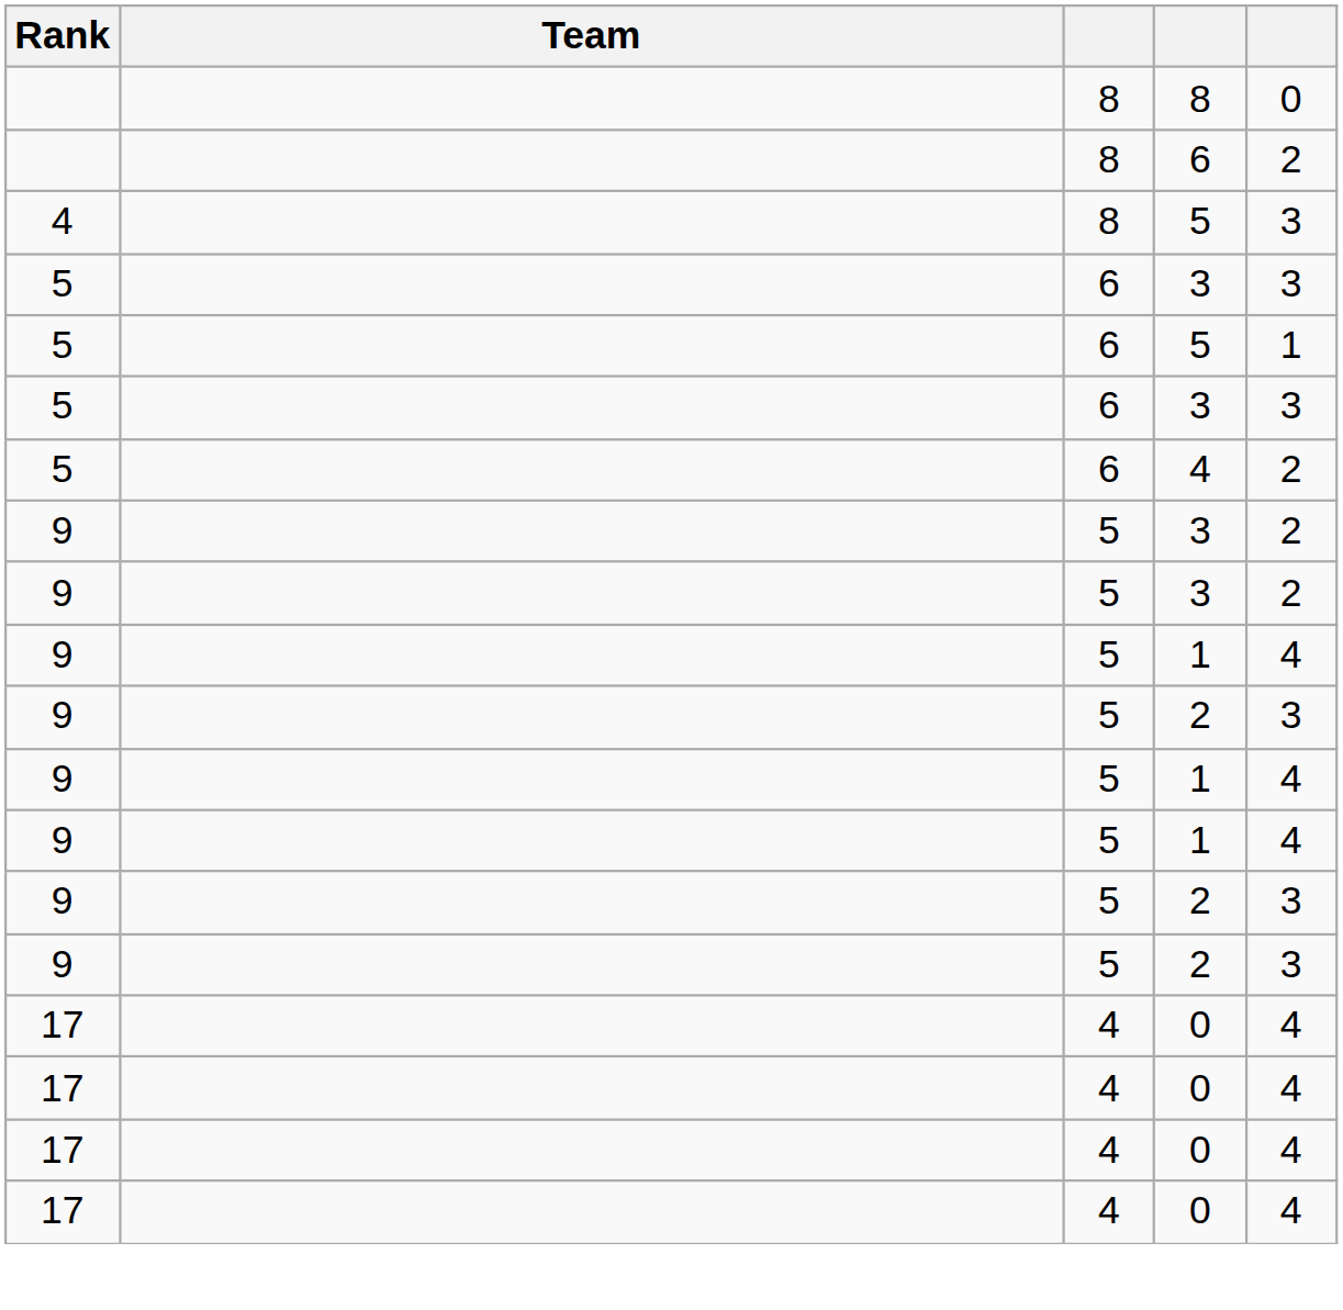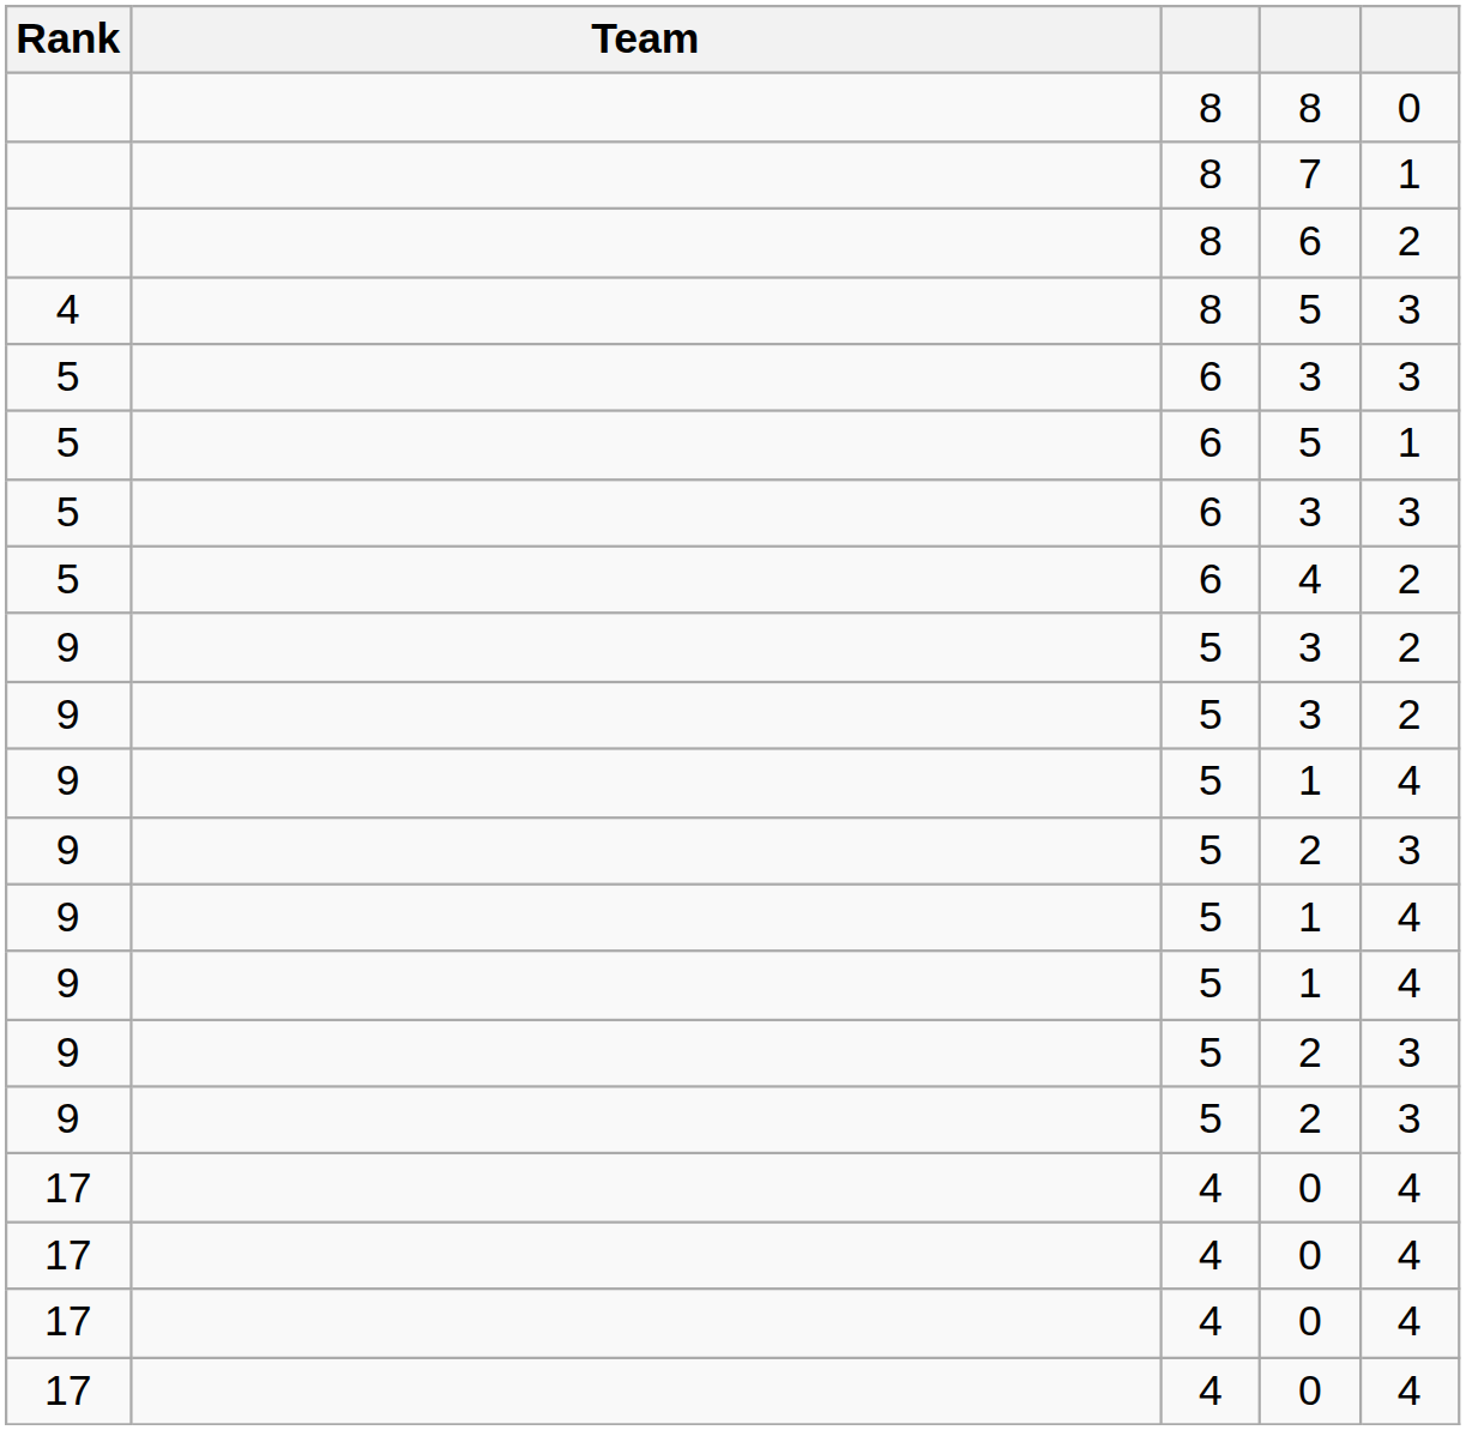+ row: 8 | 7 | 1
